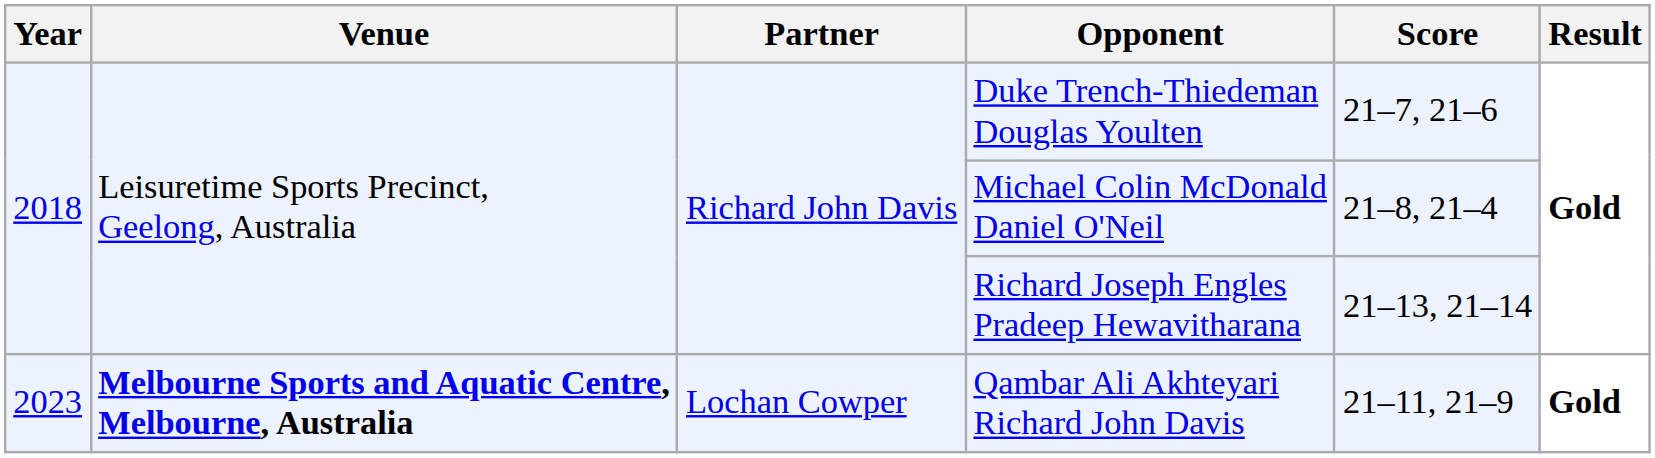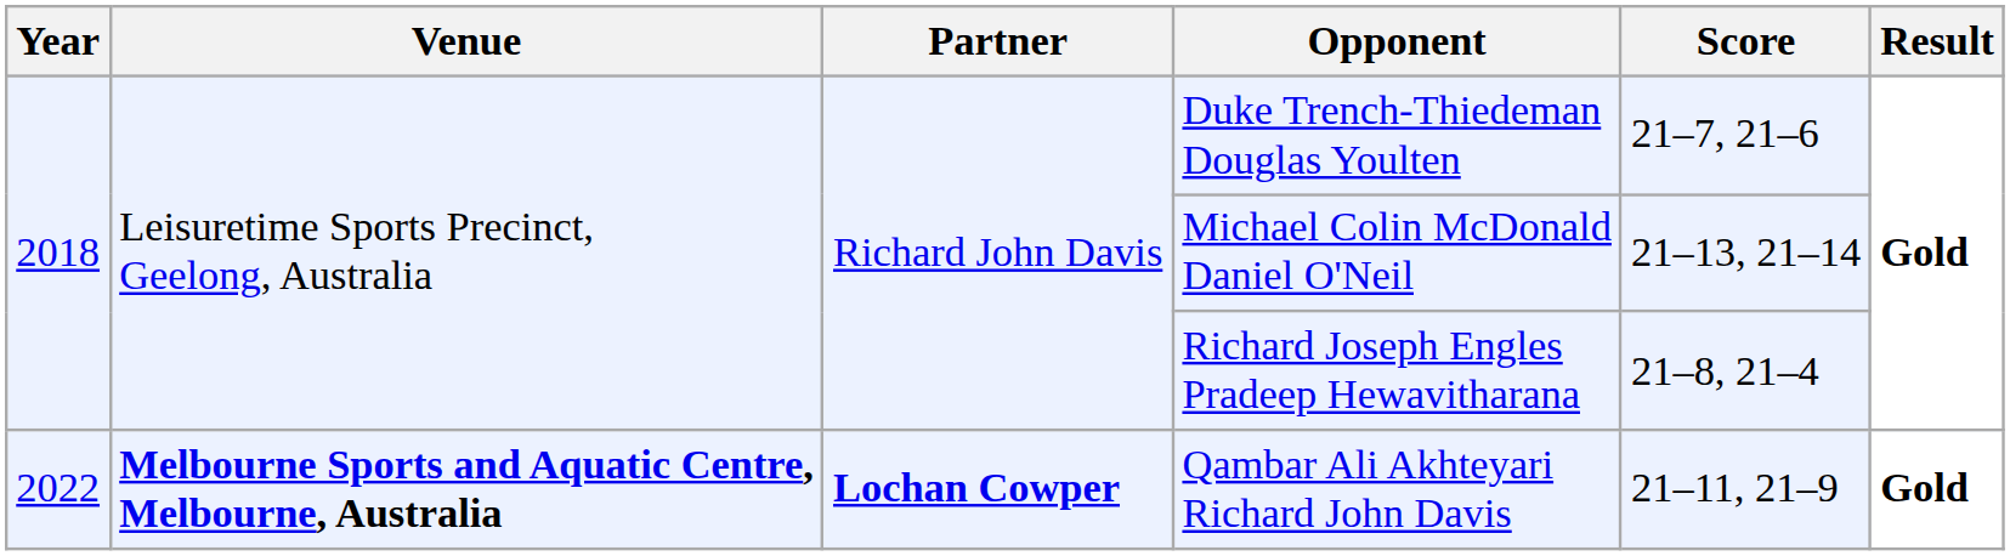Michael Colin McDonald Daniel O'Neil | Score: 21–8, 21–4 -> 21–13, 21–14
Richard Joseph Engles Pradeep Hewavitharana | Score: 21–13, 21–14 -> 21–8, 21–4
Qambar Ali Akhteyari Richard John Davis | Year: 2023 -> 2022
Qambar Ali Akhteyari Richard John Davis | Partner: normal -> bold
